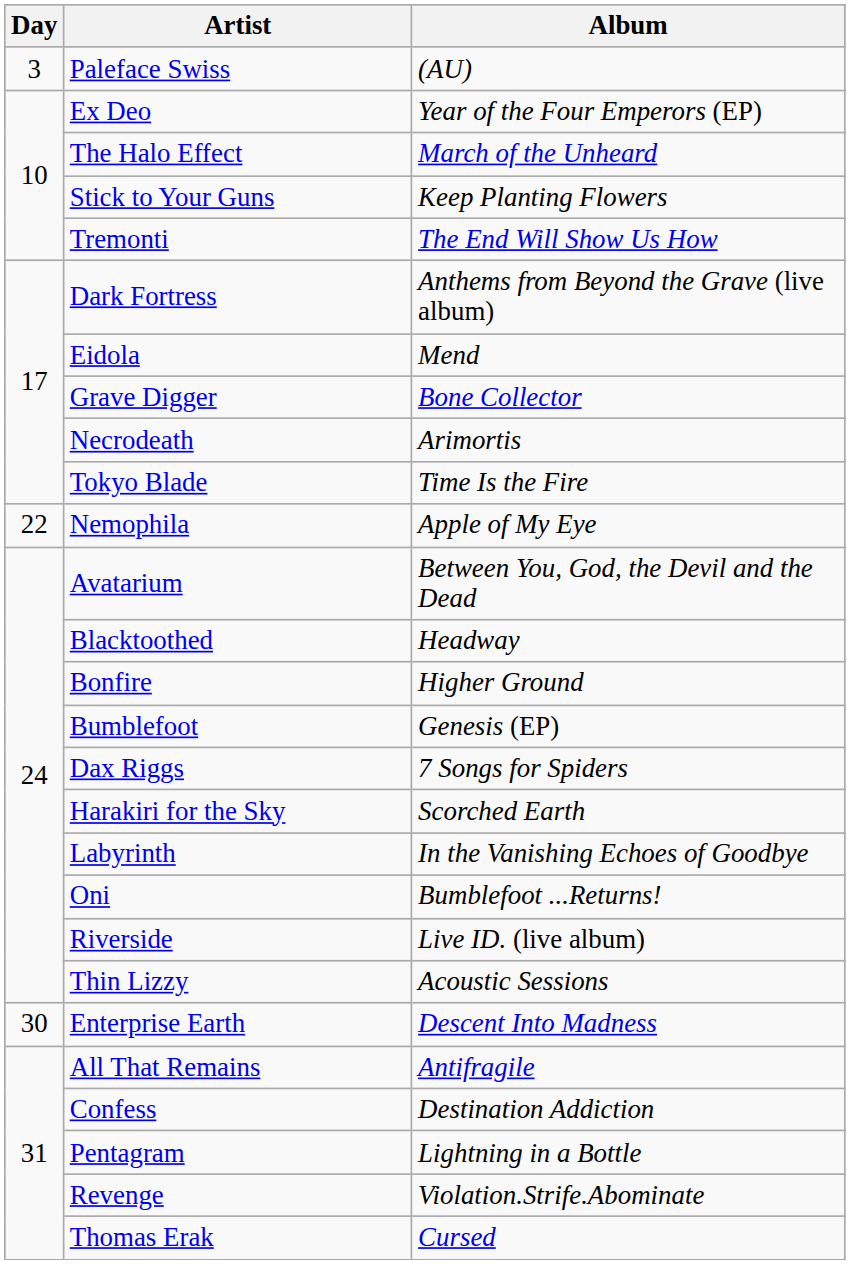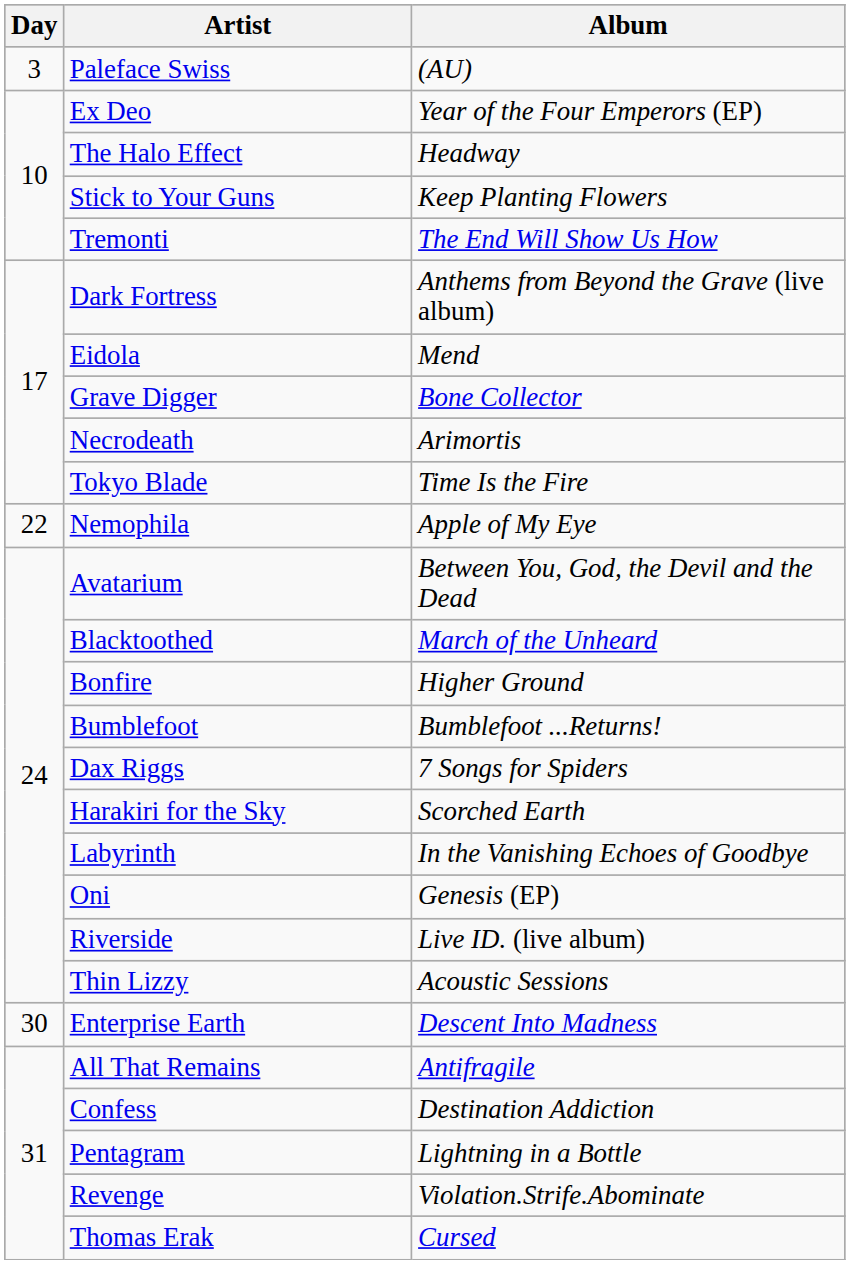The Halo Effect | Album: March of the Unheard -> Headway
Blacktoothed | Album: Headway -> March of the Unheard
Bumblefoot | Album: Genesis (EP) -> Bumblefoot ...Returns!
Oni | Album: Bumblefoot ...Returns! -> Genesis (EP)
